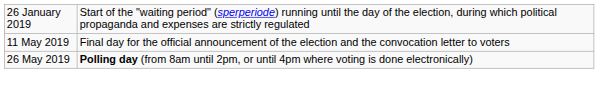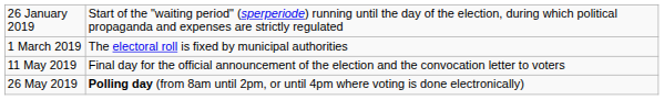+ row: 1 March 2019 | The electoral roll is fixed by municipal authorities
